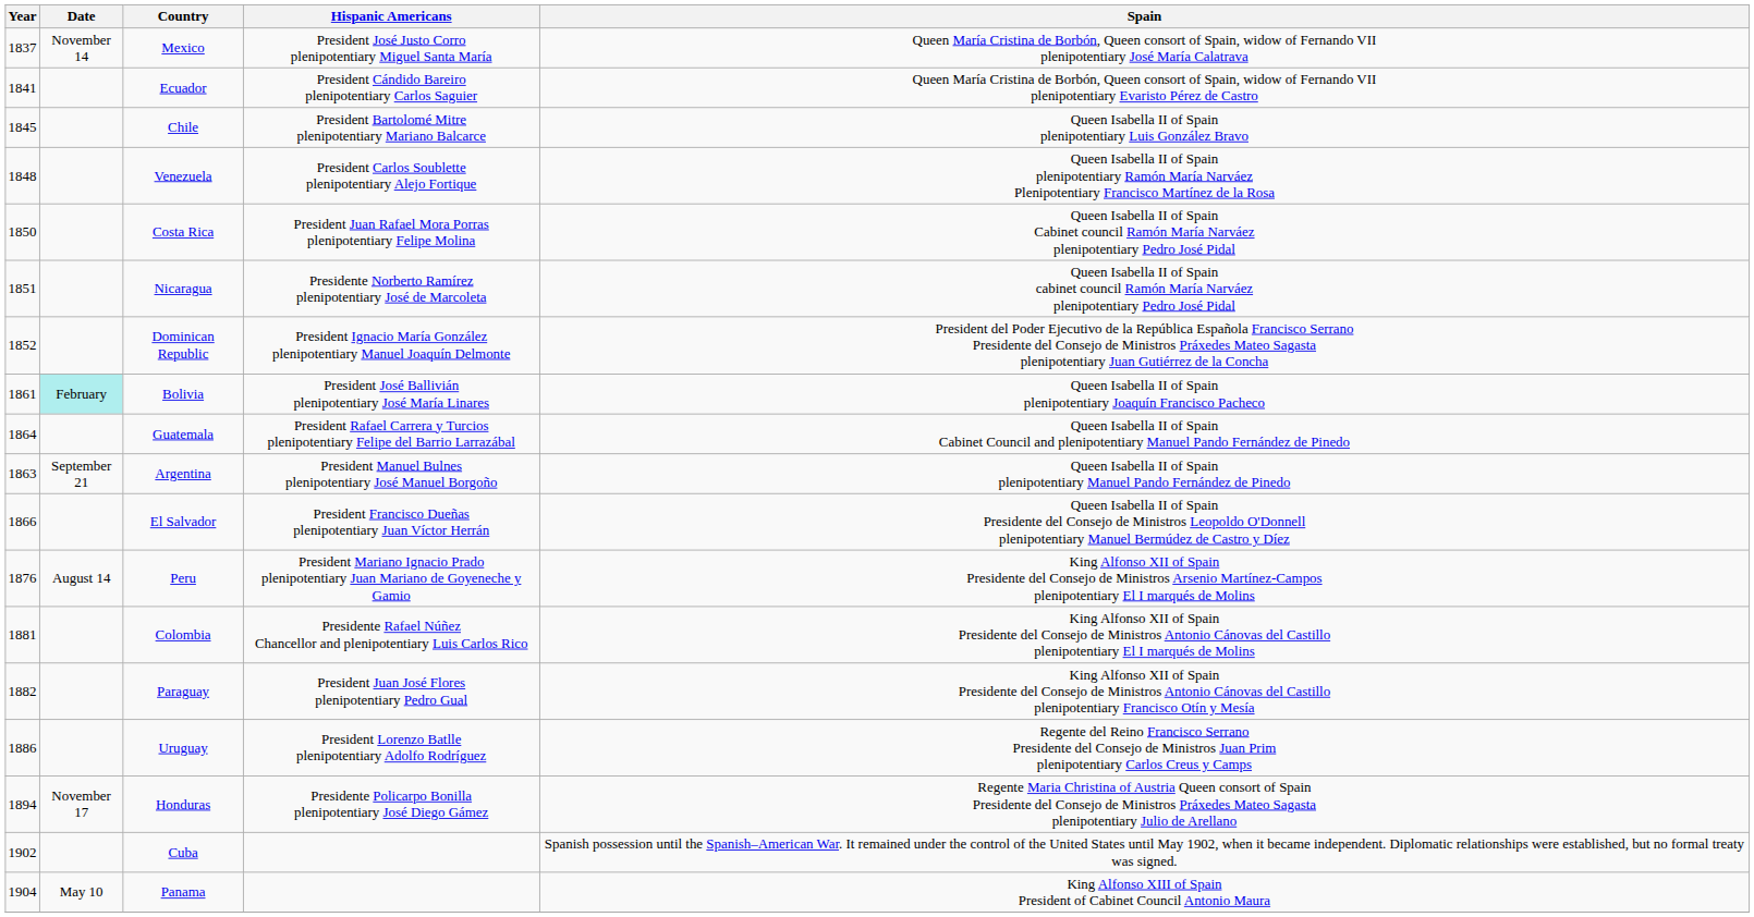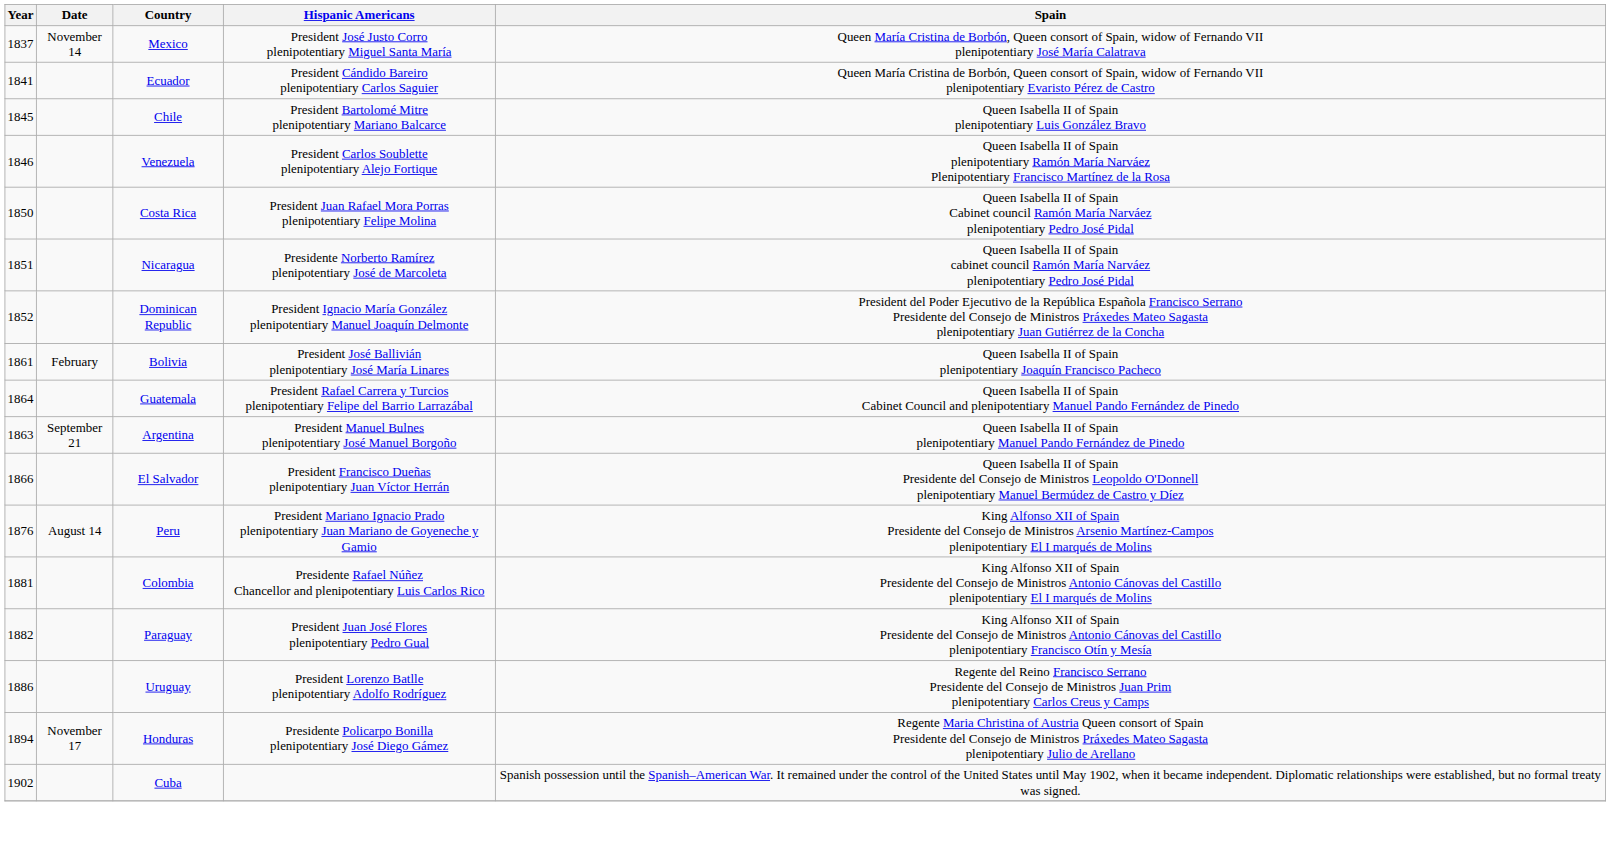Venezuela | Year: 1848 -> 1846
Bolivia | Date: paleturquoise background -> no background
- row: 1904 | May 10 | Panama | King Alfonso XIII of Spain President of Cabinet Council Antonio Maura
